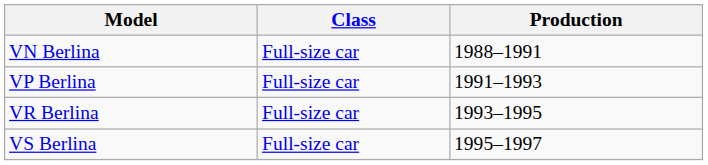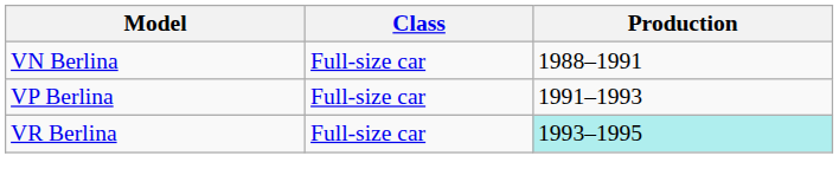VR Berlina | Production: no background -> paleturquoise background
- row: VS Berlina | Full-size car | 1995–1997
